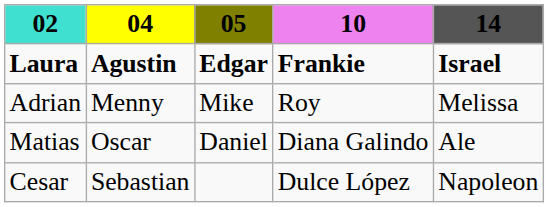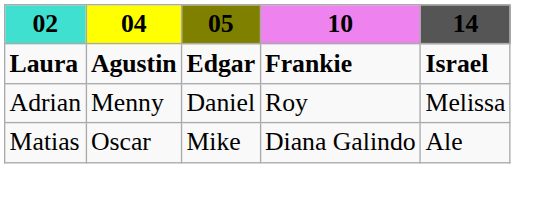Adrian | 05: Mike -> Daniel
Matias | 05: Daniel -> Mike
- row: Cesar | Sebastian | Dulce López | Napoleon
